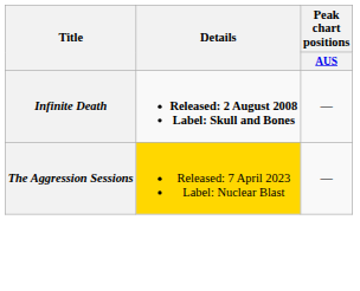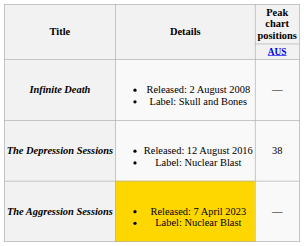Infinite Death | Details: bold -> normal
+ row: The Depression Sessions | Released: 12 August 2016 Label: Nuclear Blast | 38
